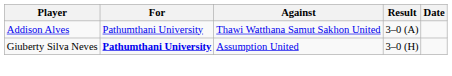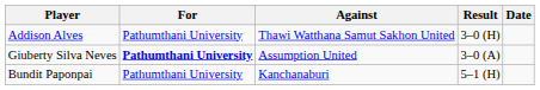Addison Alves | Result: 3–0 (A) -> 3–0 (H)
Giuberty Silva Neves | Result: 3–0 (H) -> 3–0 (A)
+ row: Bundit Paponpai | Pathumthani University | Kanchanaburi | 5–1 (H)
